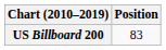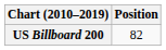US Billboard 200 | Position: 83 -> 82
